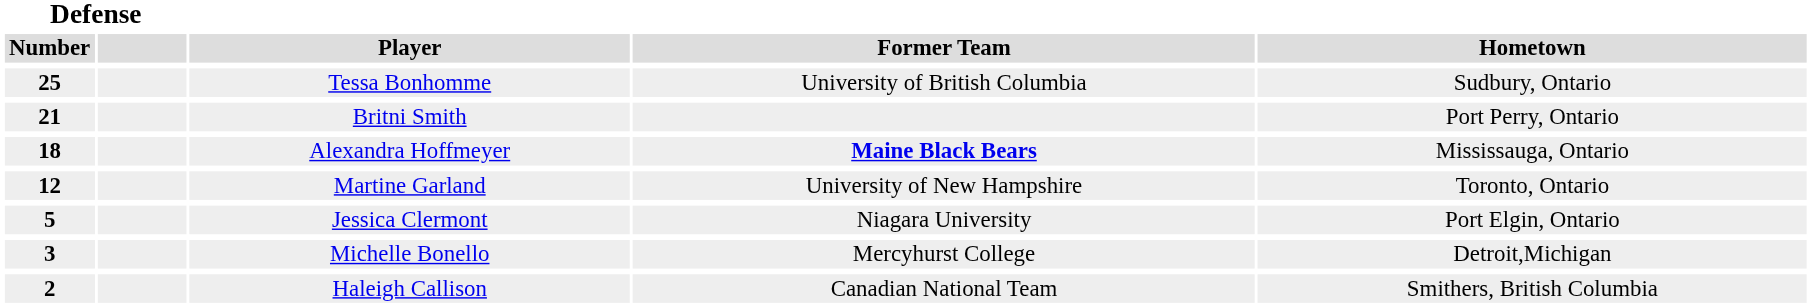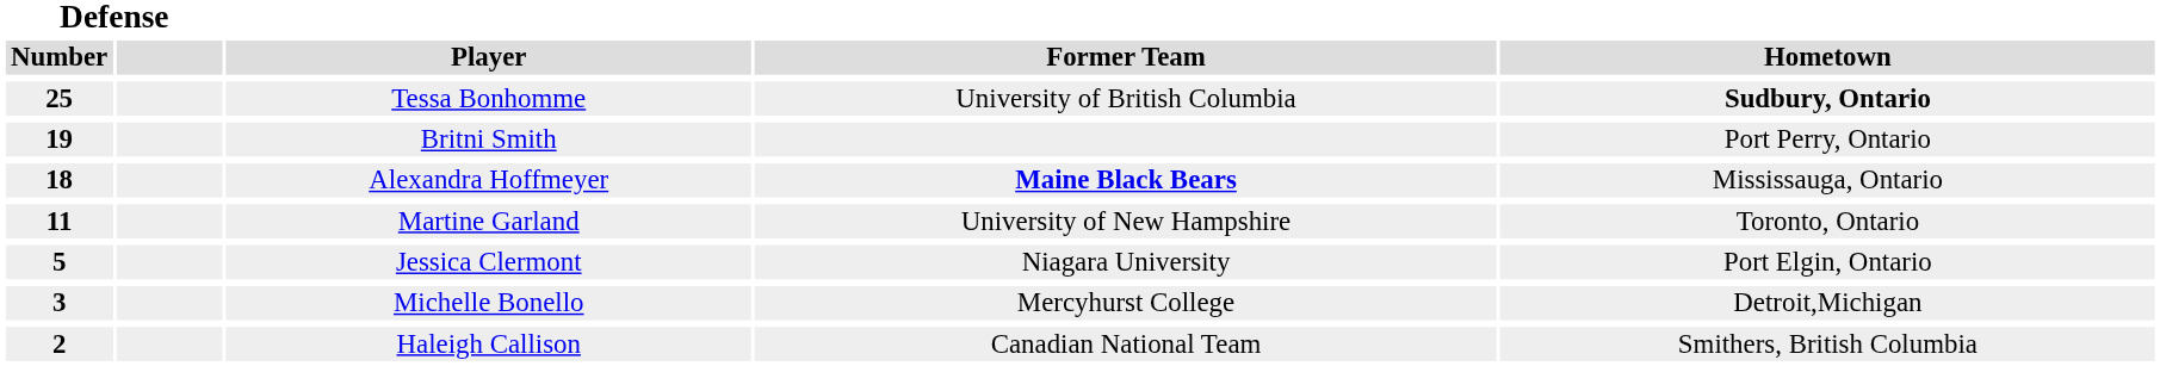Tessa Bonhomme | Hometown: normal -> bold
Britni Smith | Defense / Number: 21 -> 19
Martine Garland | Defense / Number: 12 -> 11
